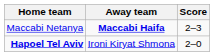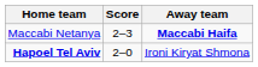columns swapped: Score <-> Away team
